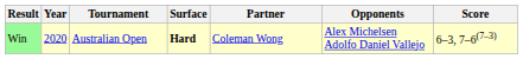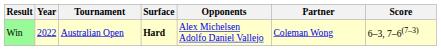columns swapped: Partner <-> Opponents
Win | Year: 2020 -> 2022
